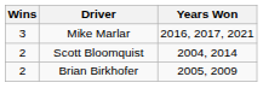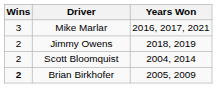+ row: 2 | Jimmy Owens | 2018, 2019
Brian Birkhofer | Wins: normal -> bold
